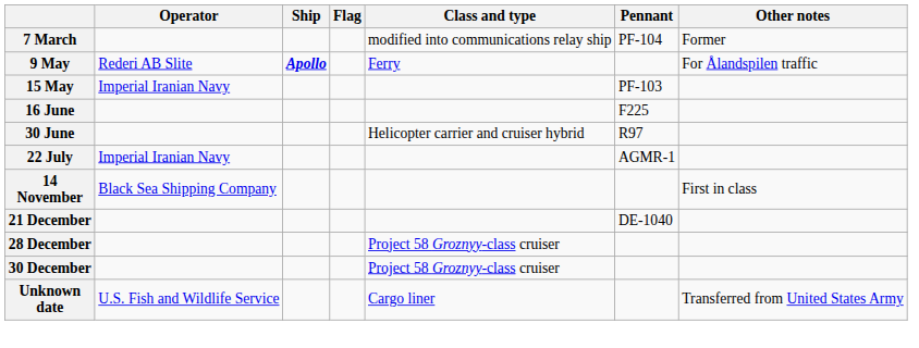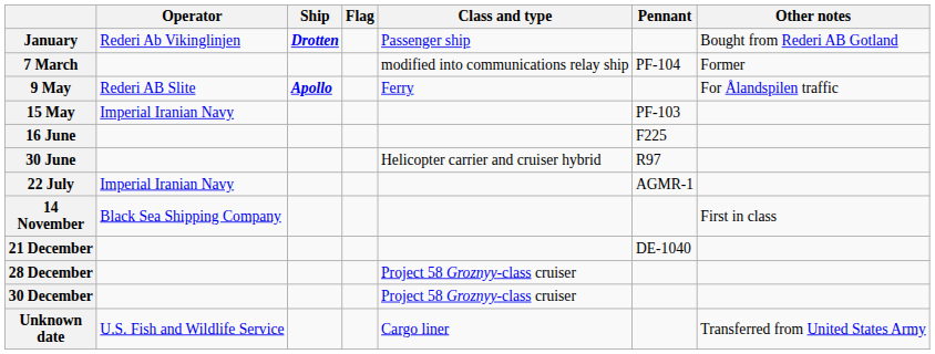+ row: January | Rederi Ab Vikinglinjen | Drotten | Passenger ship | Bought from Rederi AB Gotland
